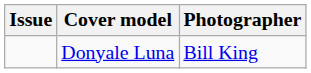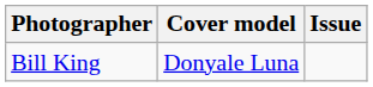columns swapped: Issue <-> Photographer
